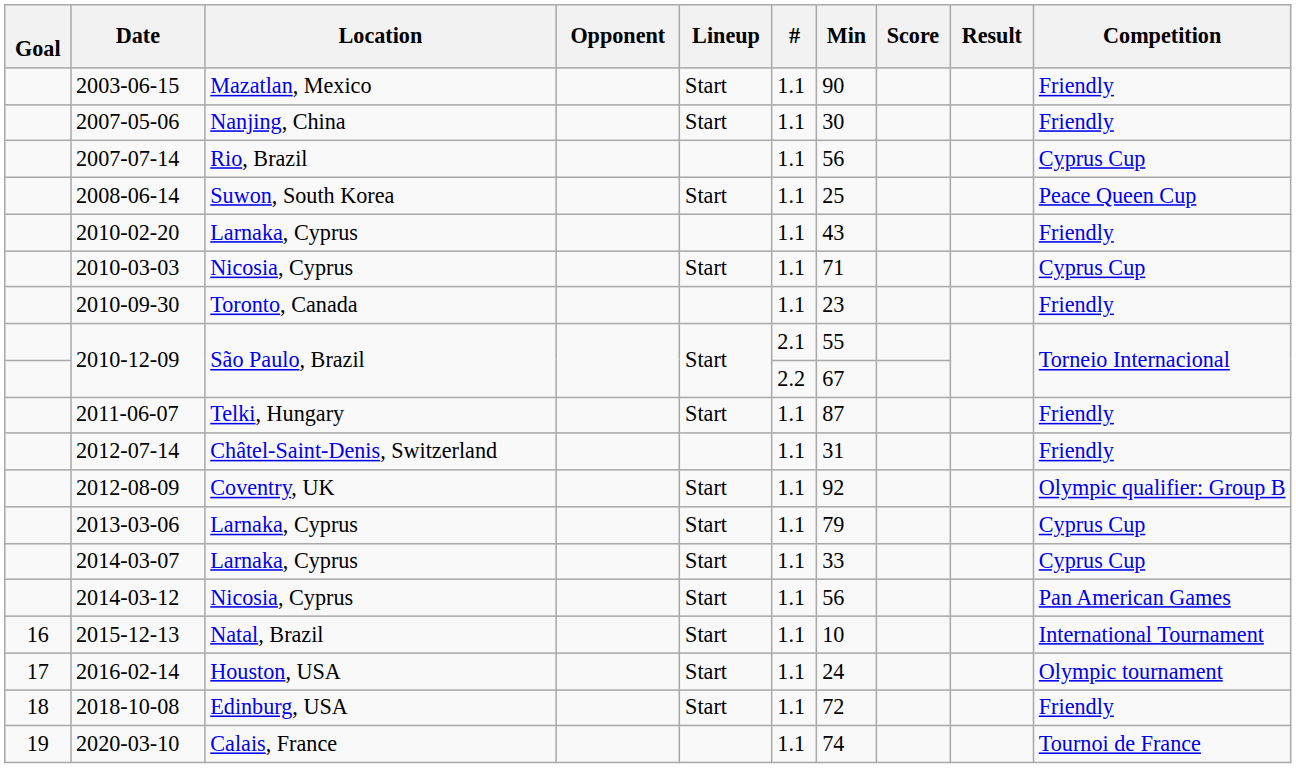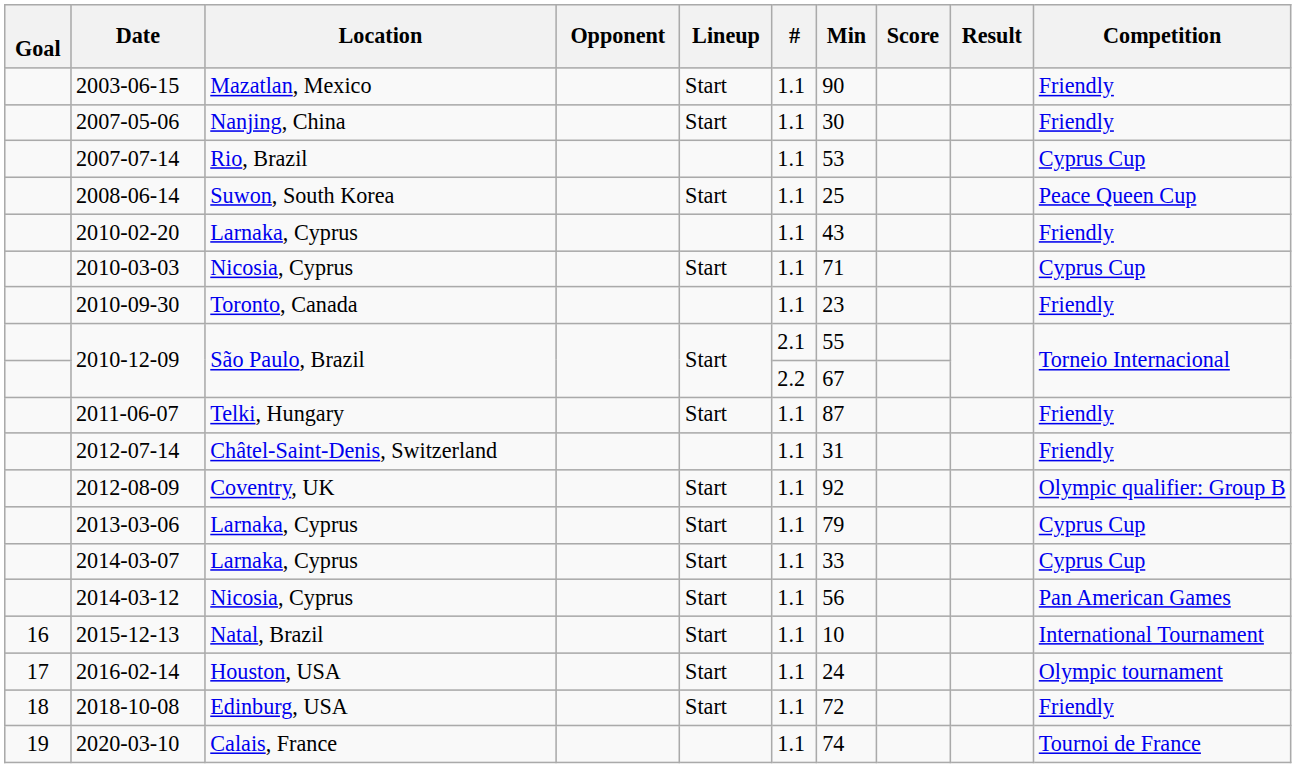2007-07-14 | Min: 56 -> 53
